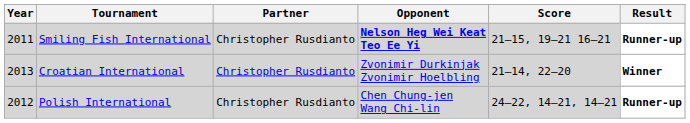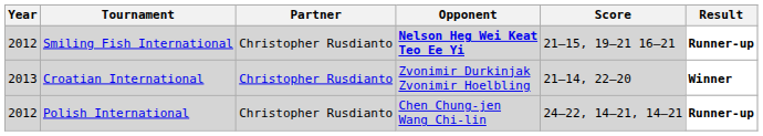Smiling Fish International | Year: 2011 -> 2012
